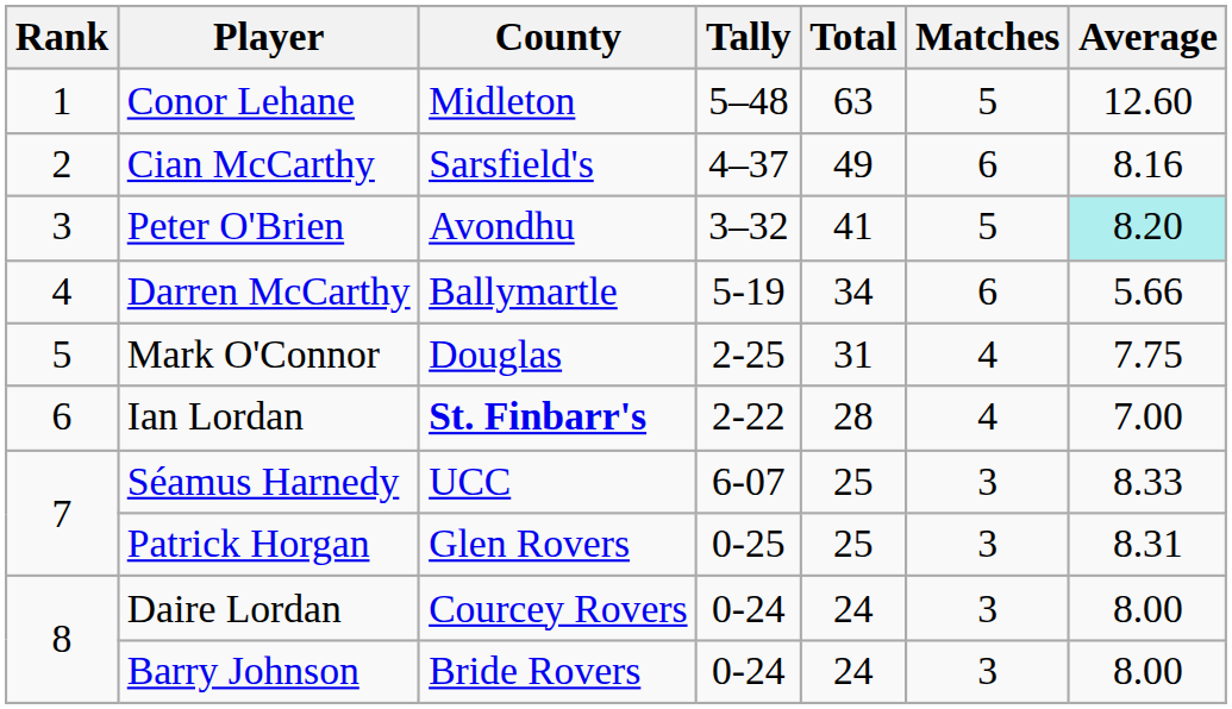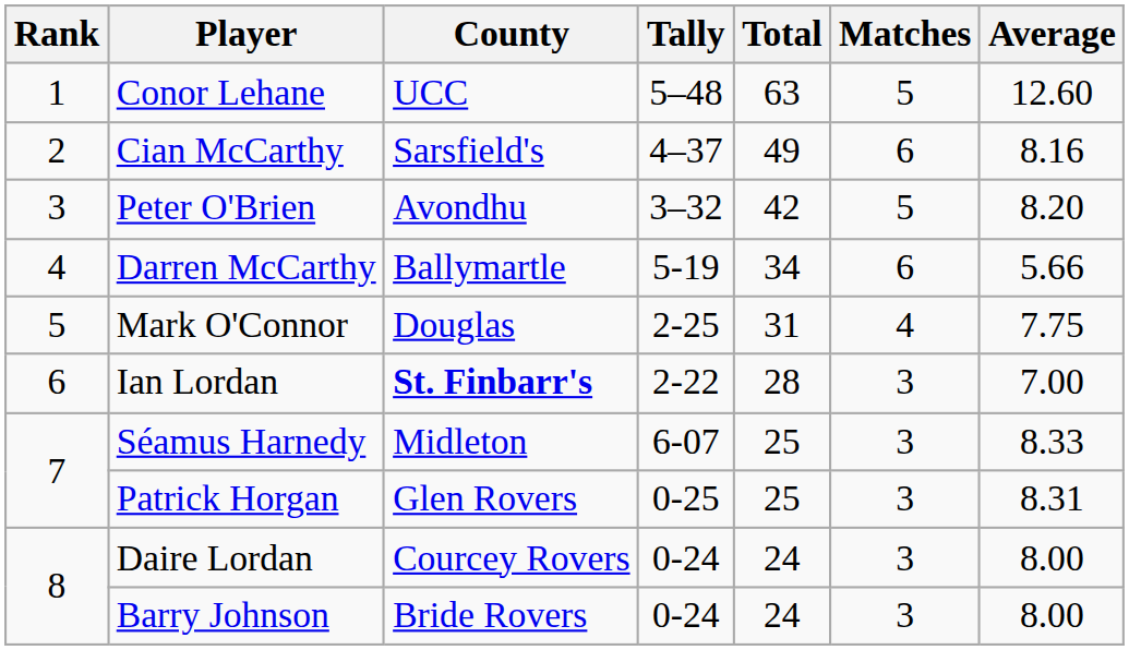Conor Lehane | County: Midleton -> UCC
Peter O'Brien | Total: 41 -> 42
Peter O'Brien | Average: paleturquoise background -> no background
Ian Lordan | Matches: 4 -> 3
Séamus Harnedy | County: UCC -> Midleton
